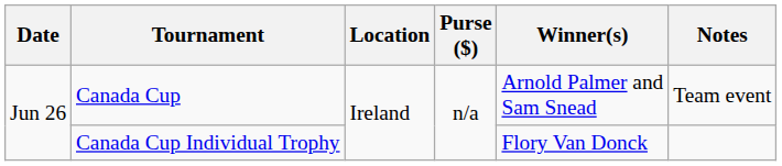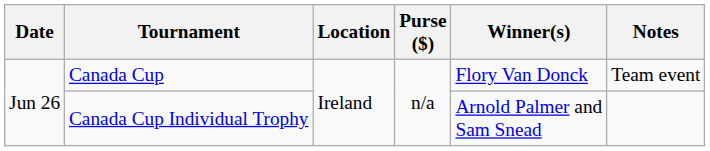Canada Cup | Winner(s): Arnold Palmer and Sam Snead -> Flory Van Donck
Canada Cup Individual Trophy | Winner(s): Flory Van Donck -> Arnold Palmer and Sam Snead
